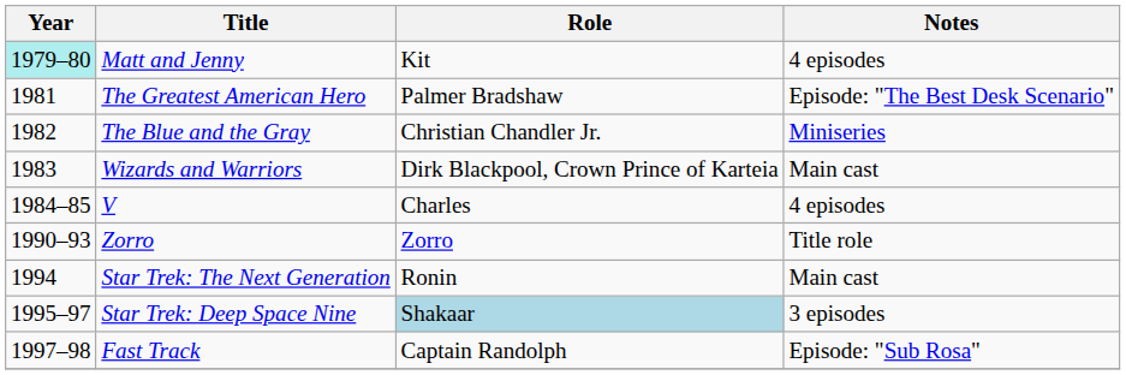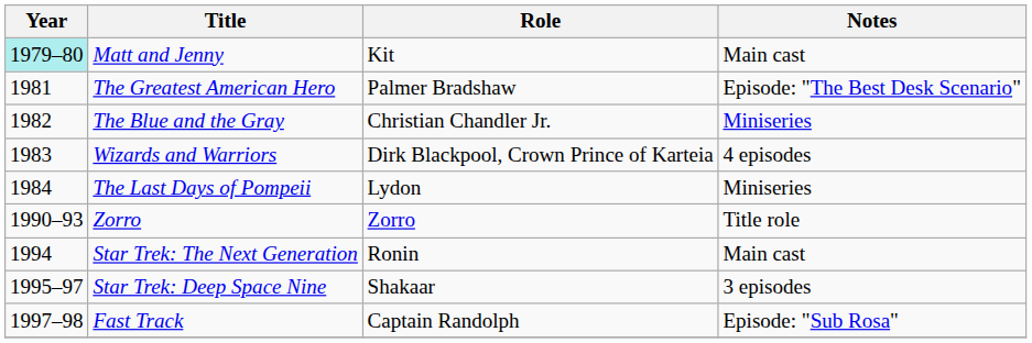Matt and Jenny | Notes: 4 episodes -> Main cast
Wizards and Warriors | Notes: Main cast -> 4 episodes
+ row: 1984 | The Last Days of Pompeii | Lydon | Miniseries
- row: 1984–85 | V | Charles | 4 episodes
Star Trek: Deep Space Nine | Role: lightblue background -> no background
